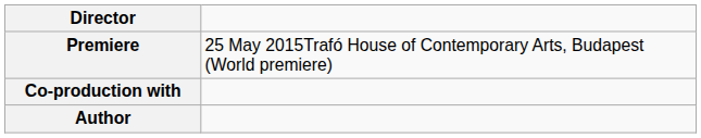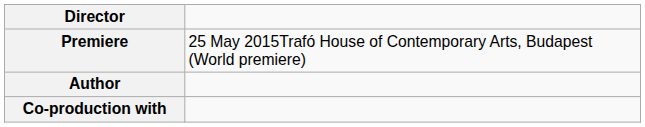rows swapped: Co-production with <-> Author
